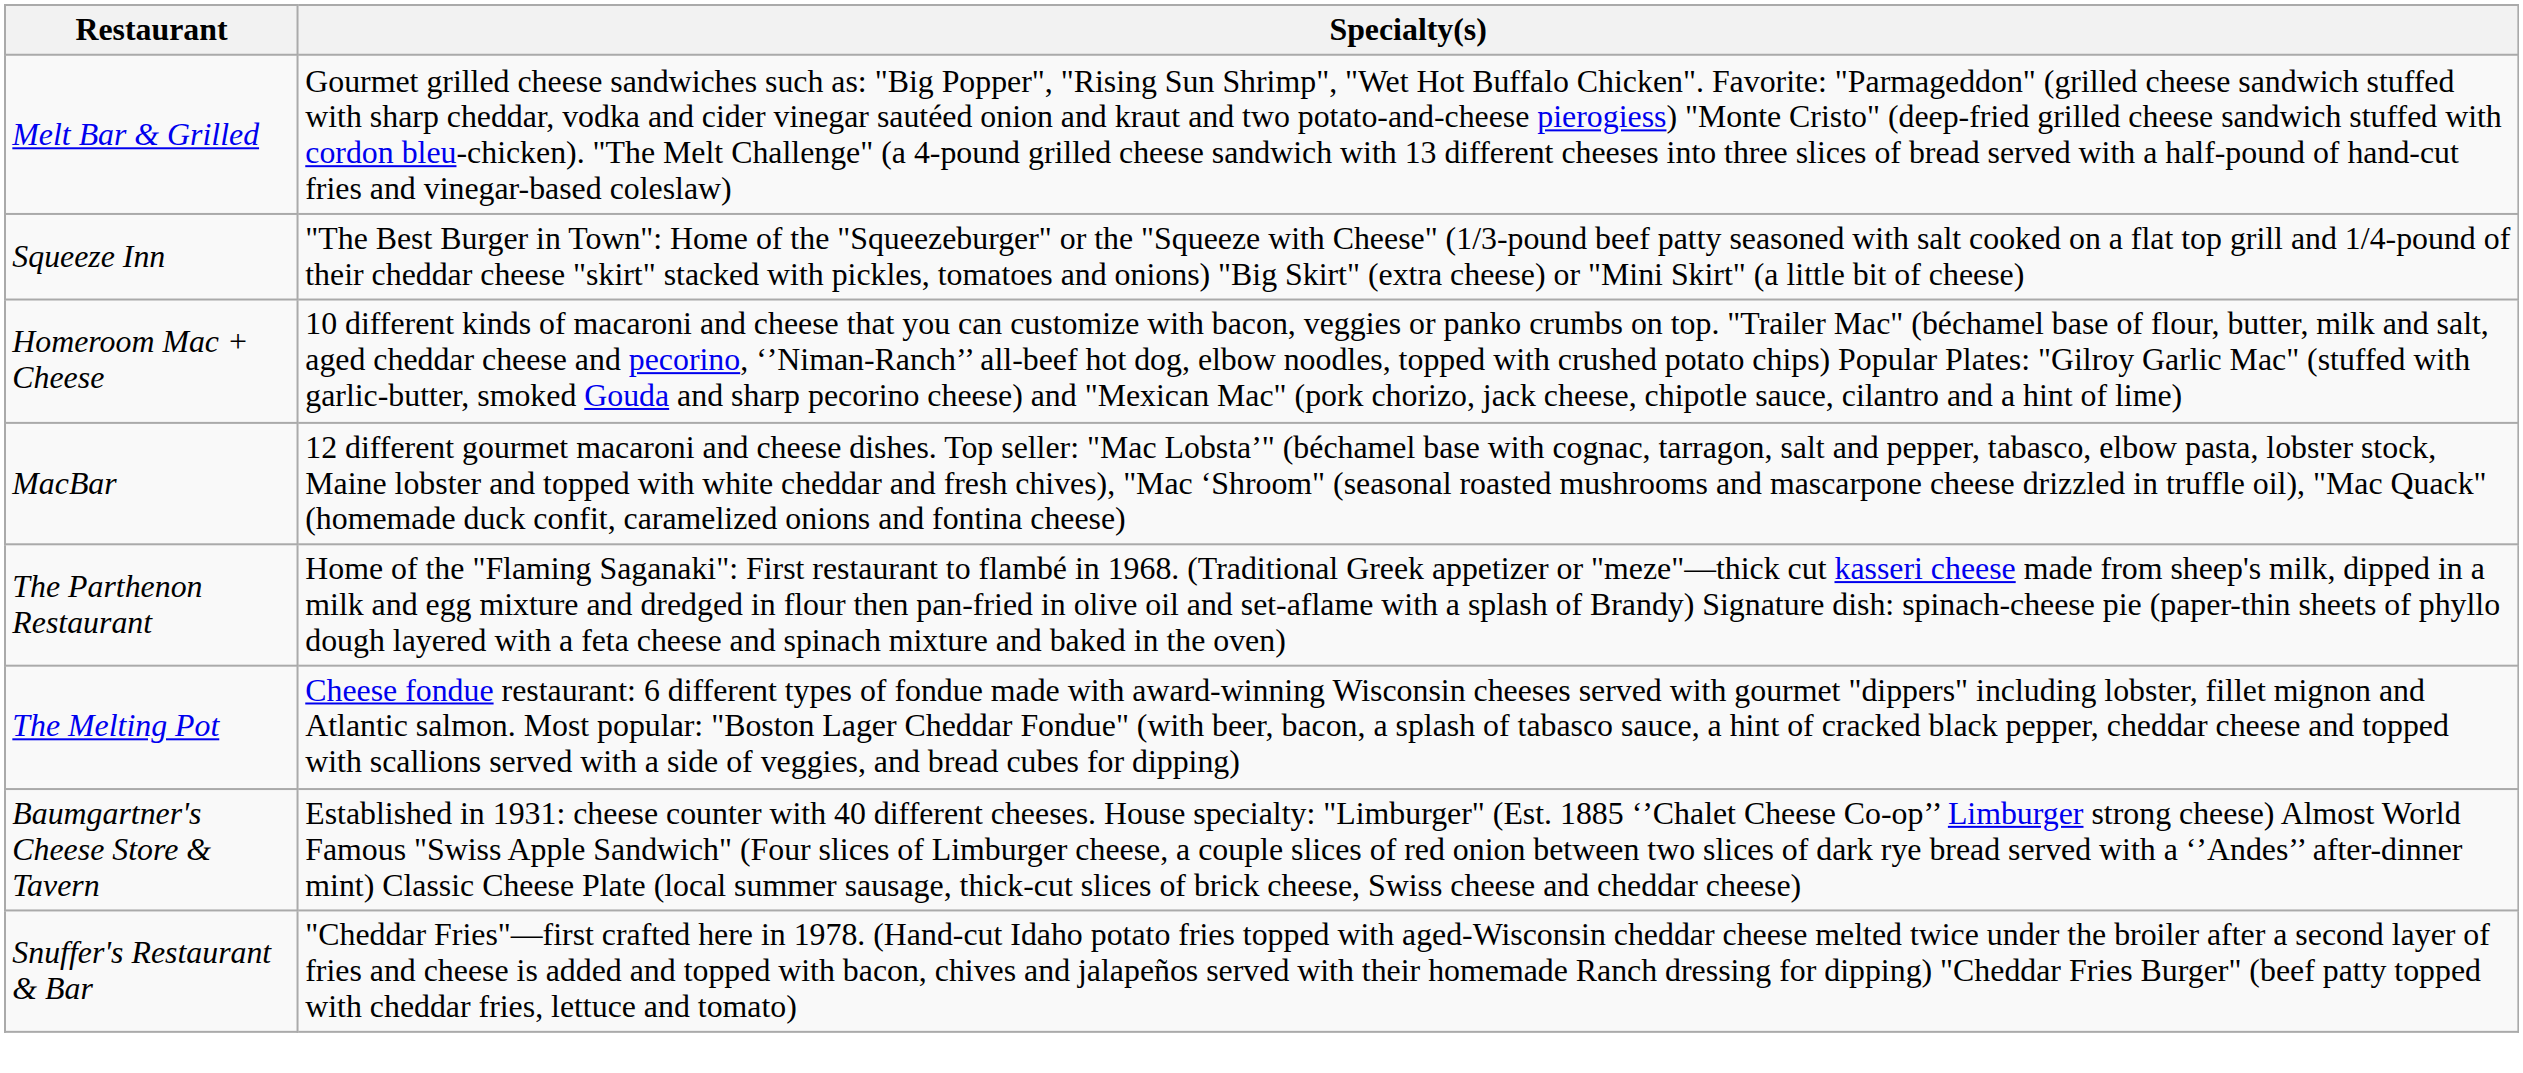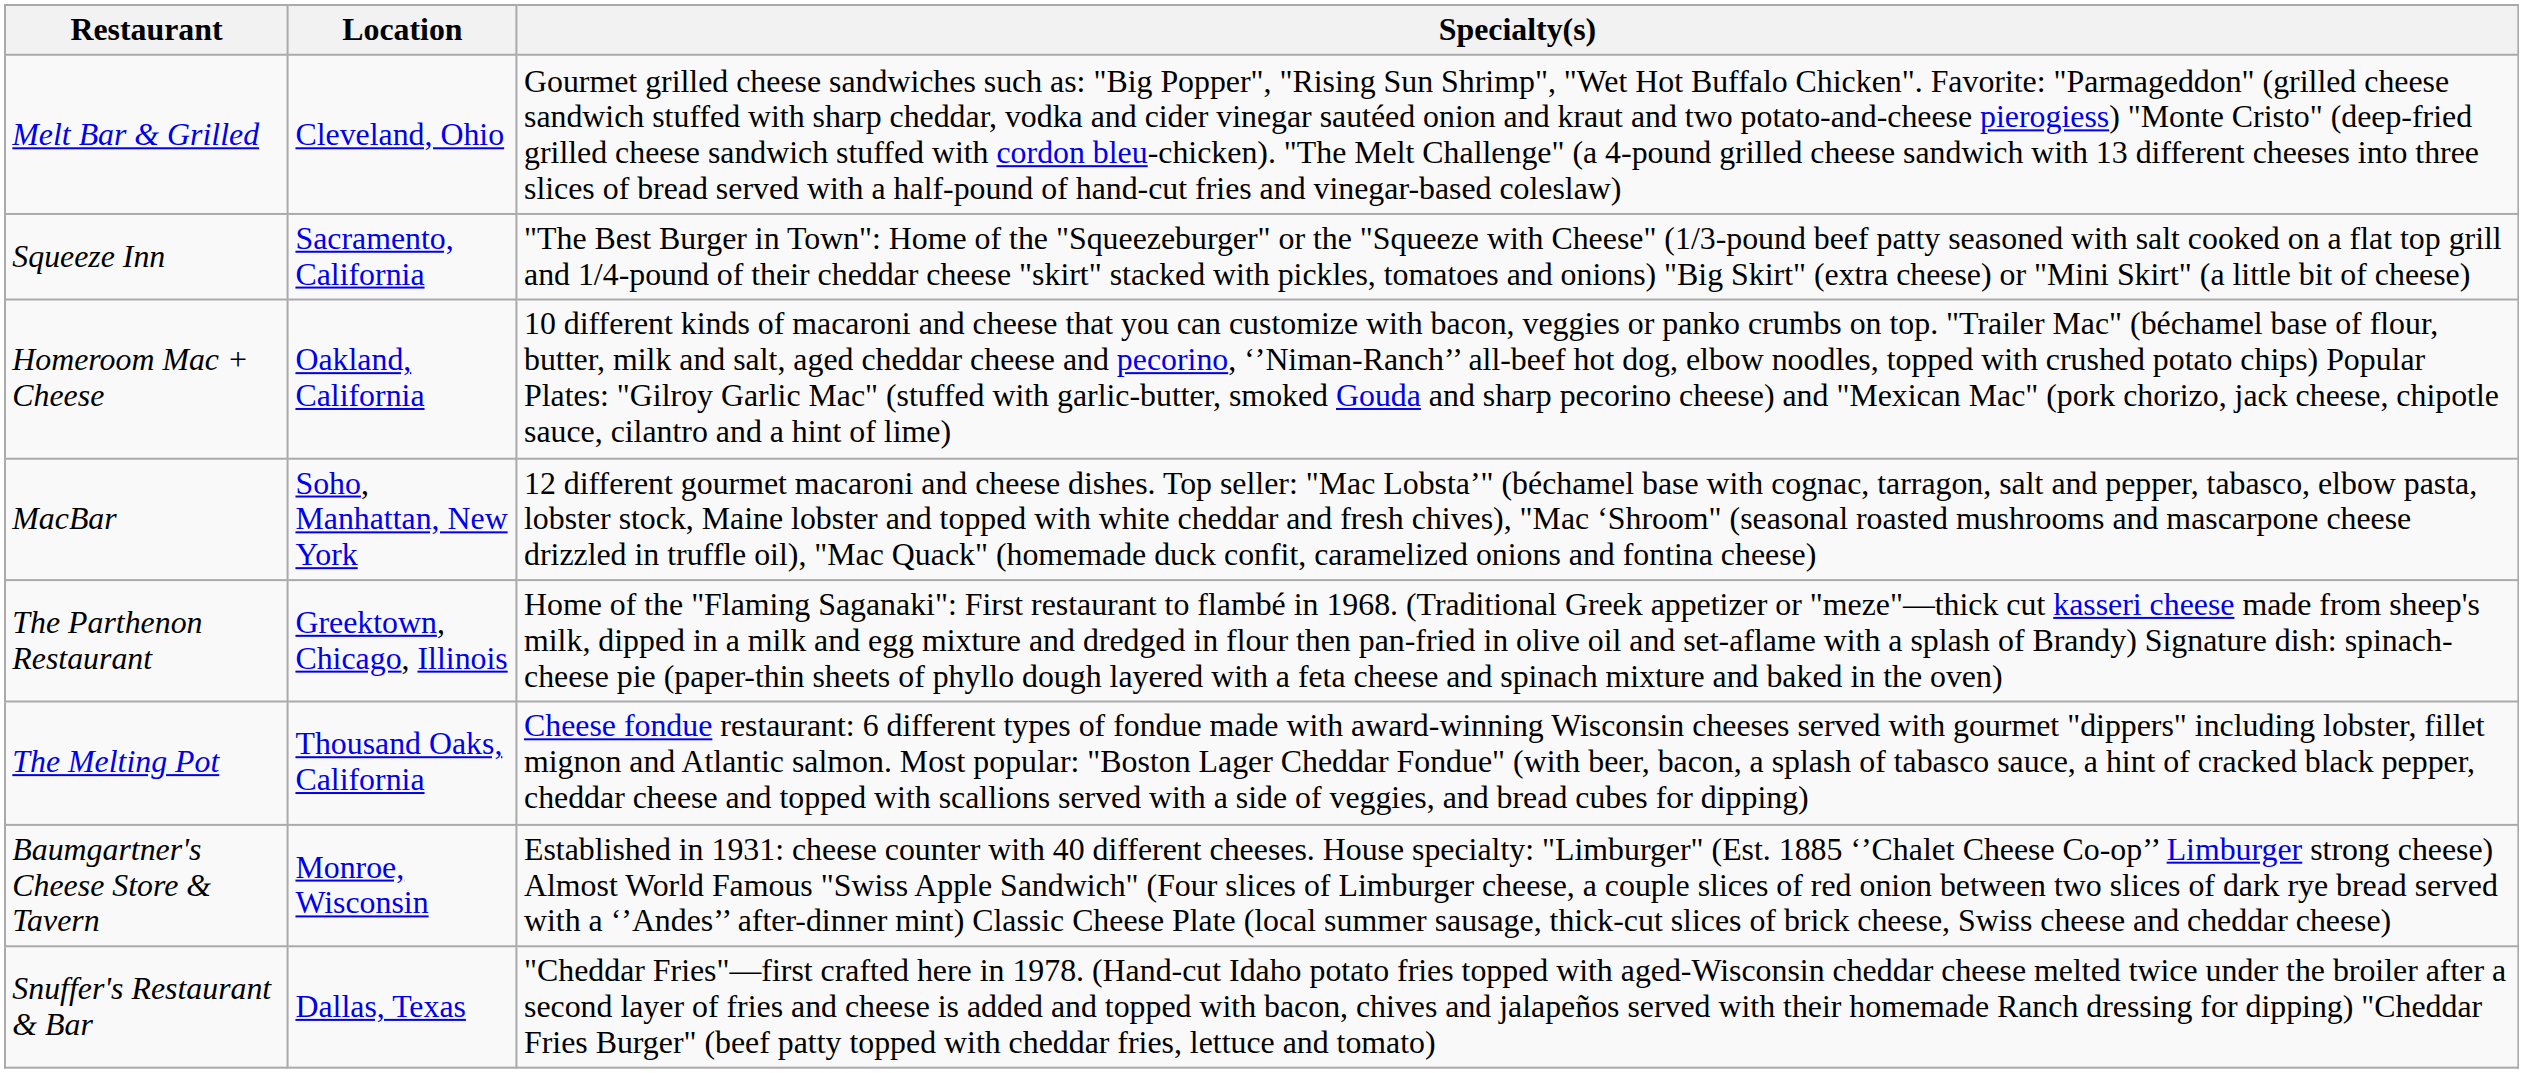+ column: Location | Cleveland, Ohio | Sacramento, California | Oakland, California | Soho, Manhattan, New York | Greektown, Chicago, Illinois | Thousand Oaks, California | Monroe, Wisconsin | Dallas, Texas
